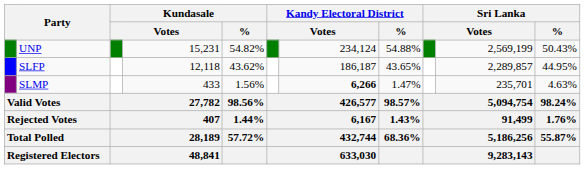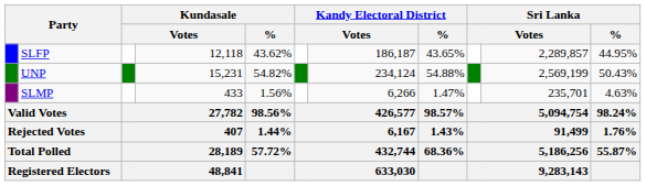rows swapped: UNP <-> SLFP
SLMP | column 7: bold -> normal
